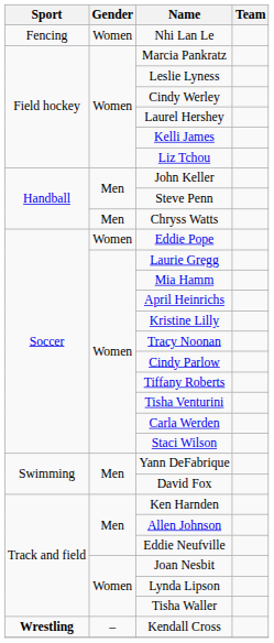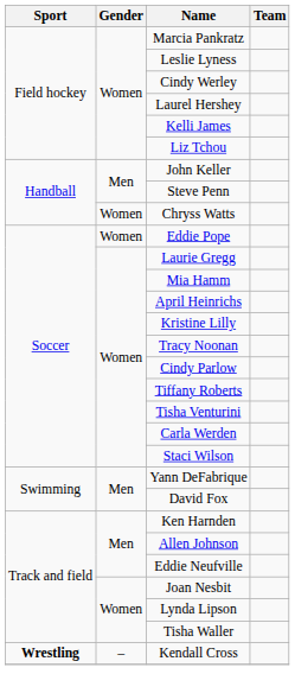- row: Fencing | Women | Nhi Lan Le
Chryss Watts | Gender: Men -> Women
